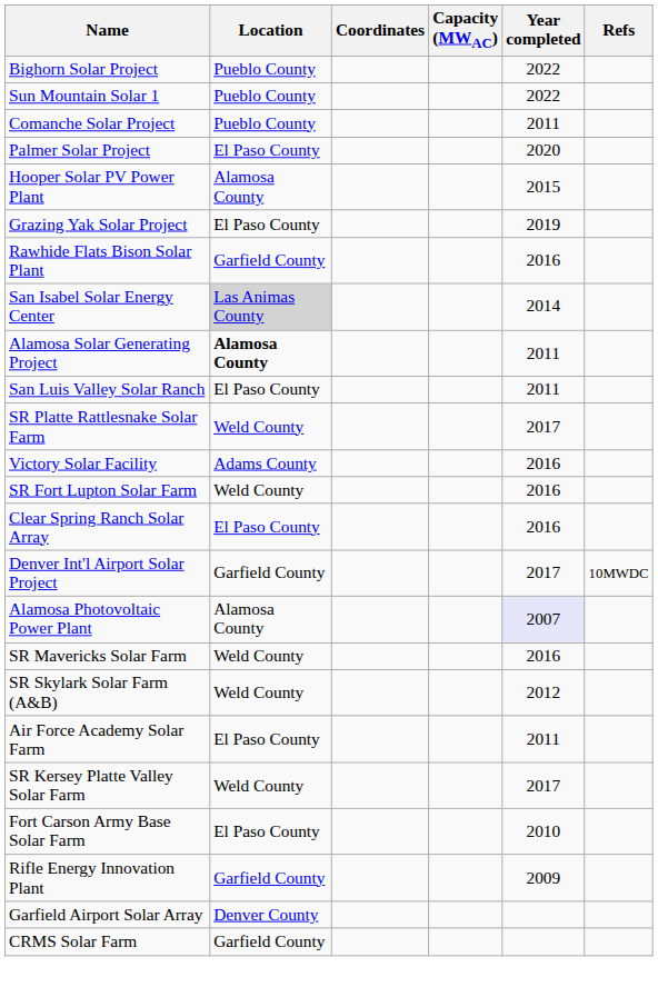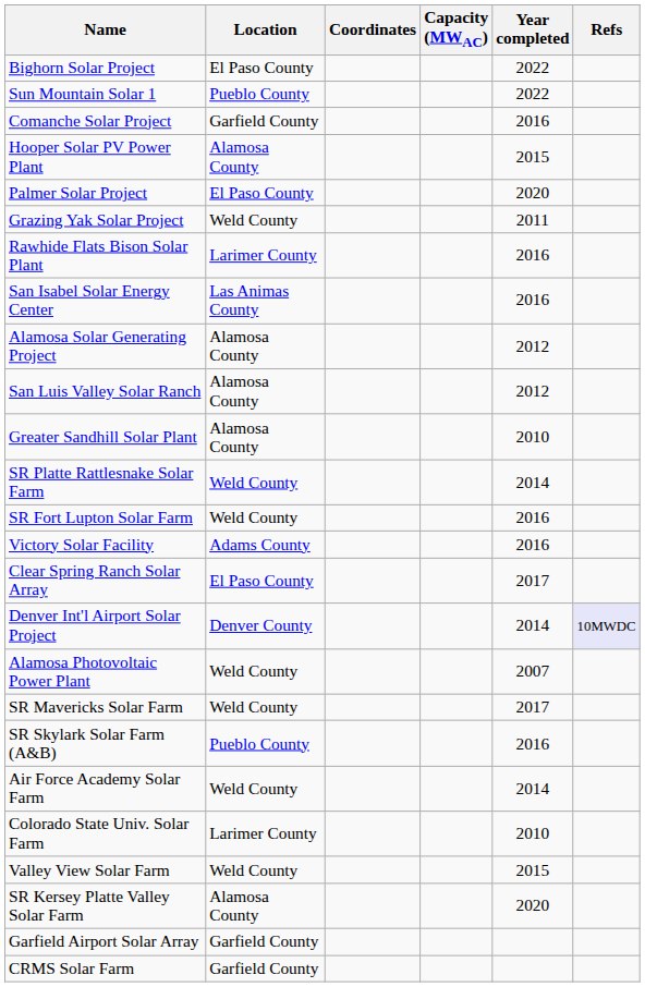Bighorn Solar Project | Location: Pueblo County -> El Paso County
Comanche Solar Project | Location: Pueblo County -> Garfield County
Comanche Solar Project | Year completed: 2011 -> 2016
rows swapped: Palmer Solar Project <-> Hooper Solar PV Power Plant
Grazing Yak Solar Project | Location: El Paso County -> Weld County
Grazing Yak Solar Project | Year completed: 2019 -> 2011
Rawhide Flats Bison Solar Plant | Location: Garfield County -> Larimer County
San Isabel Solar Energy Center | Location: lightgrey background -> no background
San Isabel Solar Energy Center | Year completed: 2014 -> 2016
Alamosa Solar Generating Project | Location: bold -> normal
Alamosa Solar Generating Project | Year completed: 2011 -> 2012
San Luis Valley Solar Ranch | Location: El Paso County -> Alamosa County
San Luis Valley Solar Ranch | Year completed: 2011 -> 2012
+ row: Greater Sandhill Solar Plant | Alamosa County | 2010
SR Platte Rattlesnake Solar Farm | Year completed: 2017 -> 2014
rows swapped: SR Fort Lupton Solar Farm <-> Victory Solar Facility
Clear Spring Ranch Solar Array | Year completed: 2016 -> 2017
Denver Int'l Airport Solar Project | Location: Garfield County -> Denver County
Denver Int'l Airport Solar Project | Year completed: 2017 -> 2014
Denver Int'l Airport Solar Project | Refs: no background -> lavender background
Alamosa Photovoltaic Power Plant | Location: Alamosa County -> Weld County
Alamosa Photovoltaic Power Plant | Year completed: lavender background -> no background
SR Mavericks Solar Farm | Year completed: 2016 -> 2017
SR Skylark Solar Farm (A&B) | Location: Weld County -> Pueblo County
SR Skylark Solar Farm (A&B) | Year completed: 2012 -> 2016
Air Force Academy Solar Farm | Location: El Paso County -> Weld County
Air Force Academy Solar Farm | Year completed: 2011 -> 2014
+ row: Colorado State Univ. Solar Farm | Larimer County | 2010
+ row: Valley View Solar Farm | Weld County | 2015
SR Kersey Platte Valley Solar Farm | Location: Weld County -> Alamosa County
SR Kersey Platte Valley Solar Farm | Year completed: 2017 -> 2020
- row: Fort Carson Army Base Solar Farm | El Paso County | 2010
- row: Rifle Energy Innovation Plant | Garfield County | 2009
Garfield Airport Solar Array | Location: Denver County -> Garfield County
